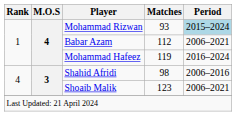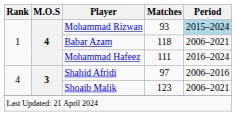Babar Azam | Matches: 112 -> 118
Mohammad Hafeez | Matches: 119 -> 111
Shahid Afridi | Matches: 98 -> 97
